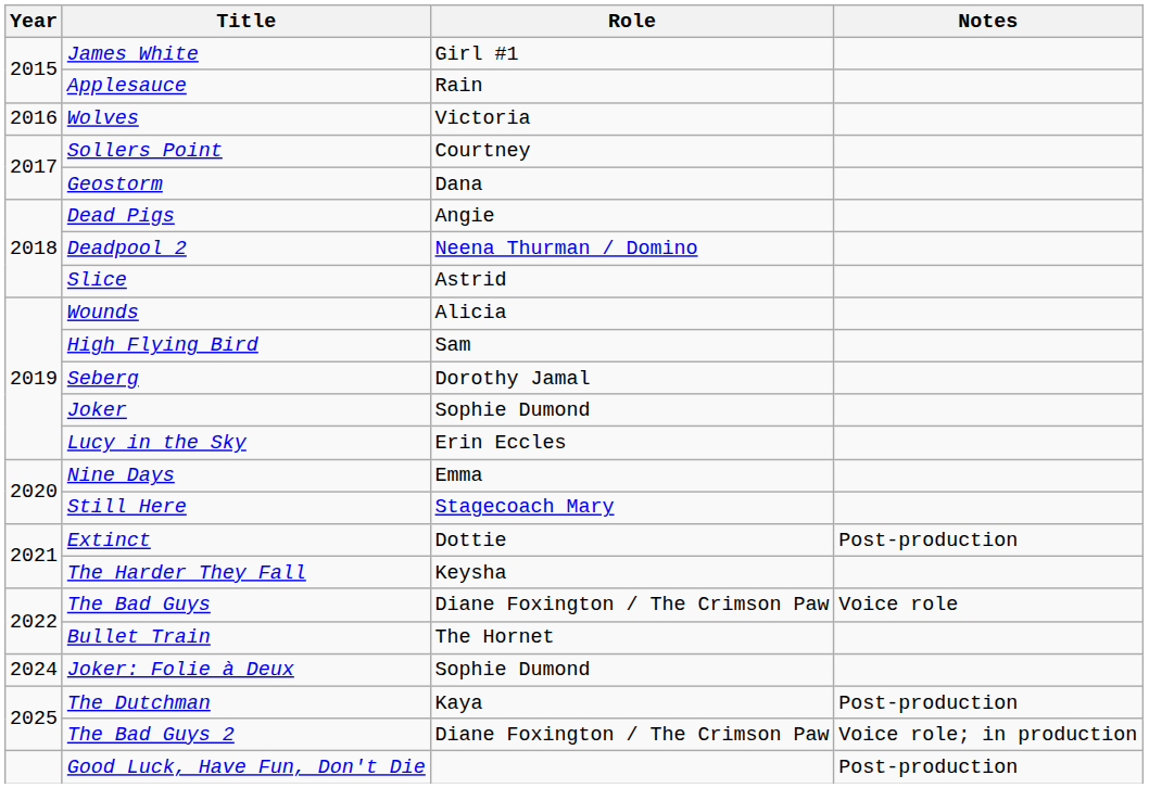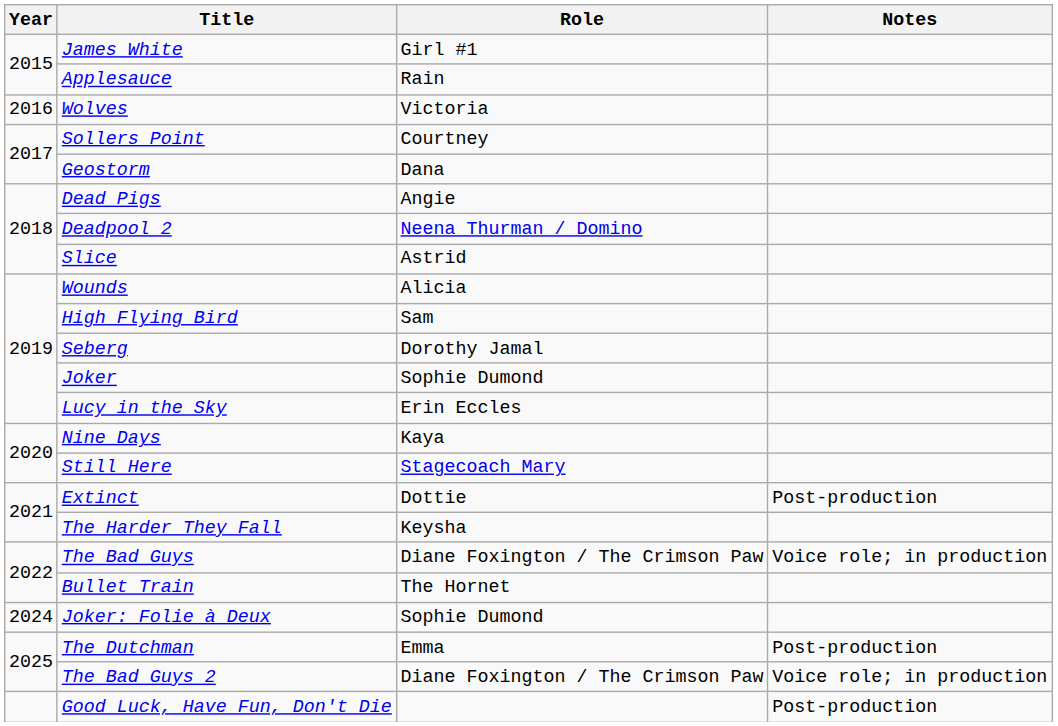Nine Days | Role: Emma -> Kaya
The Bad Guys | Notes: Voice role -> Voice role; in production
The Dutchman | Role: Kaya -> Emma
